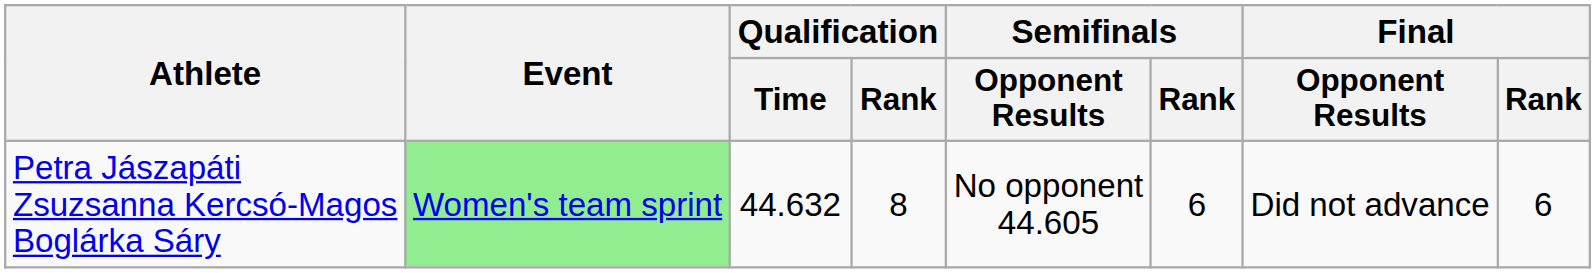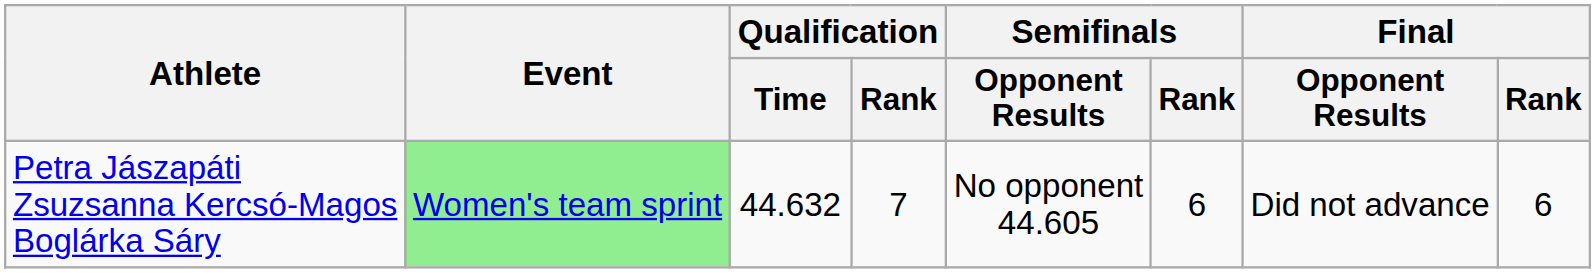Petra Jászapáti Zsuzsanna Kercsó-Magos Boglárka Sáry | Qualification / Rank: 8 -> 7
